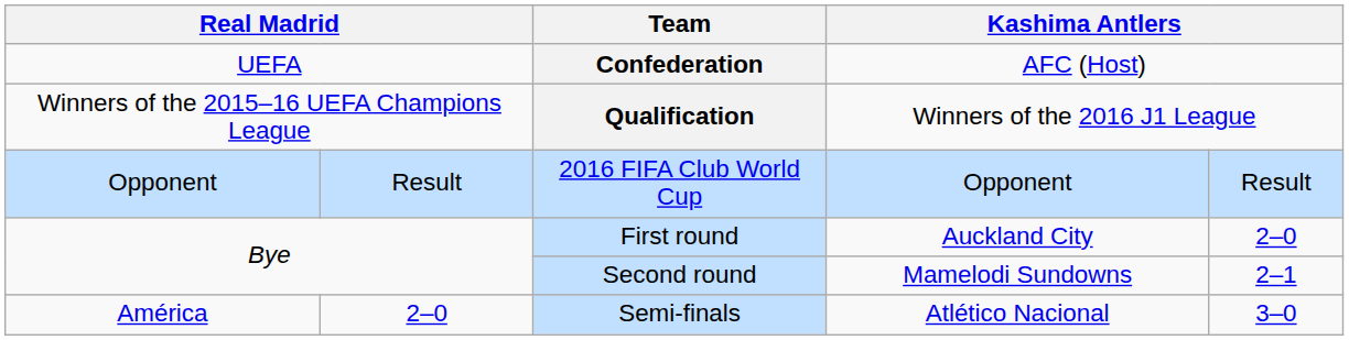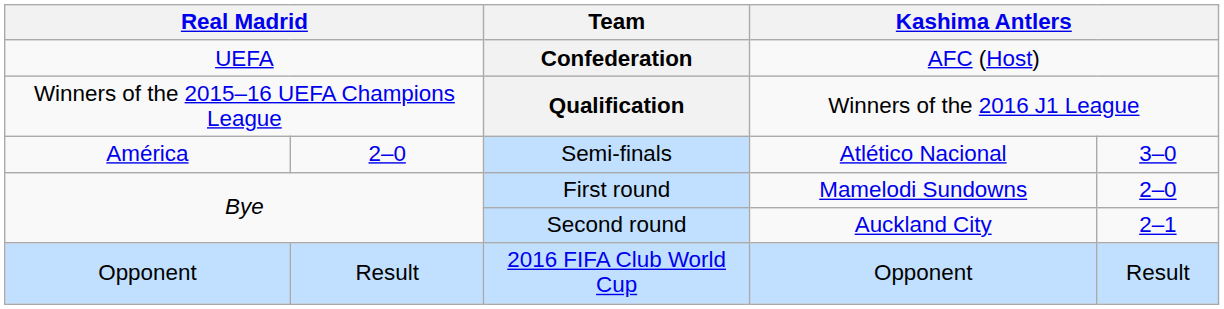rows swapped: 2016 FIFA Club World Cup <-> Semi-finals
First round | column 4: Auckland City -> Mamelodi Sundowns
Second round | column 4: Mamelodi Sundowns -> Auckland City
